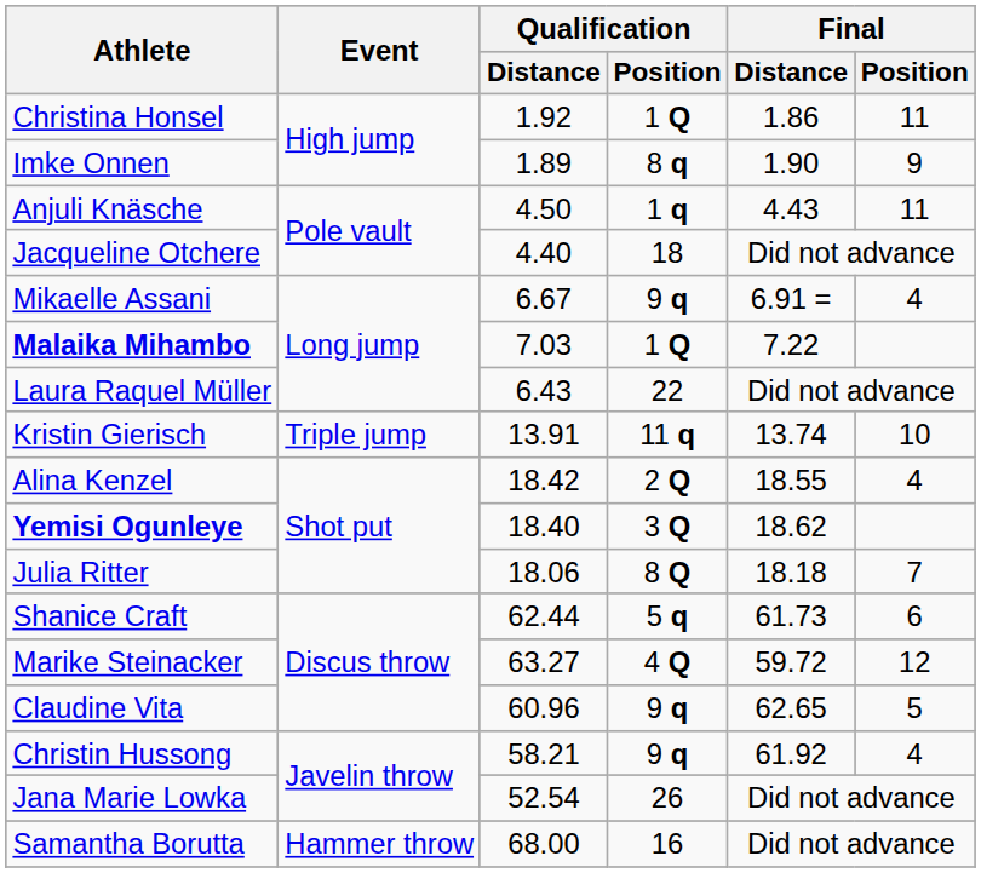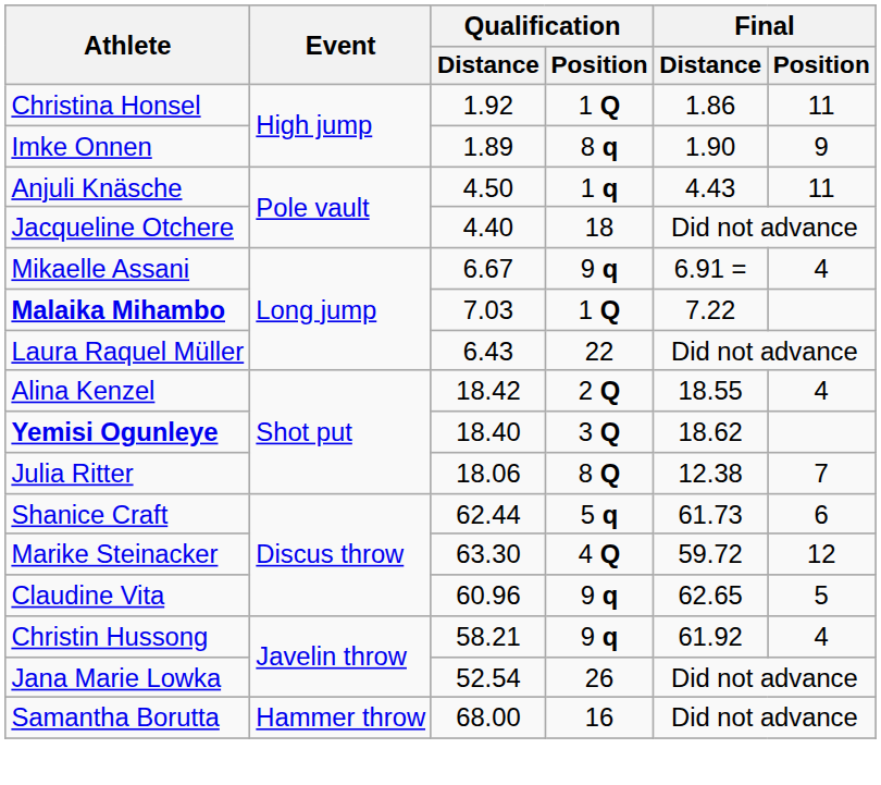- row: Kristin Gierisch | Triple jump | 13.91 | 11 q | 13.74 | 10
Julia Ritter | Final / Distance: 18.18 -> 12.38
Marike Steinacker | Qualification / Distance: 63.27 -> 63.30
